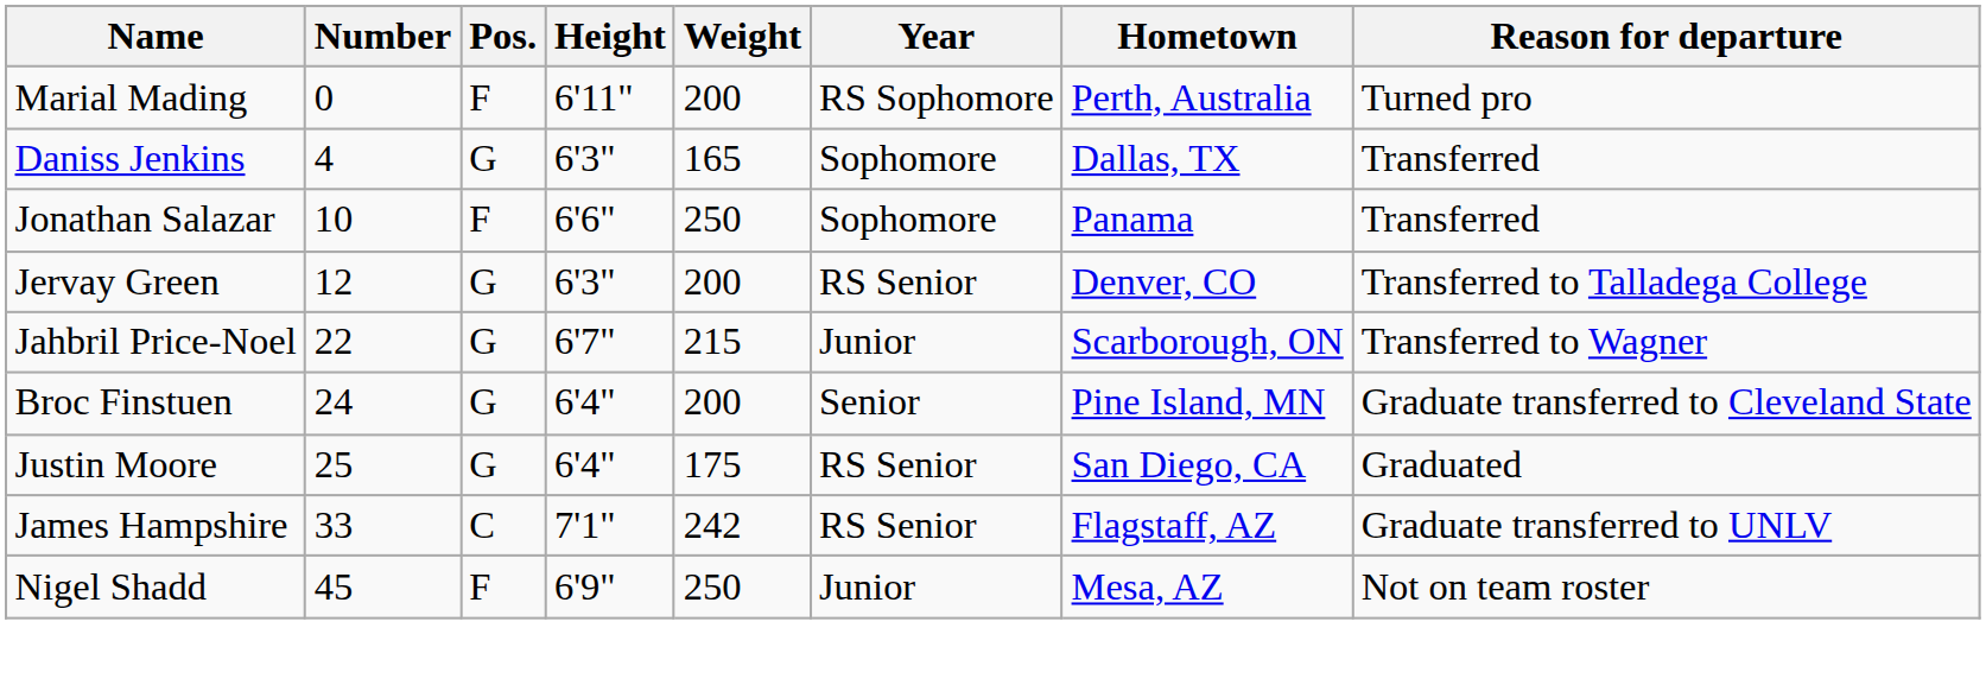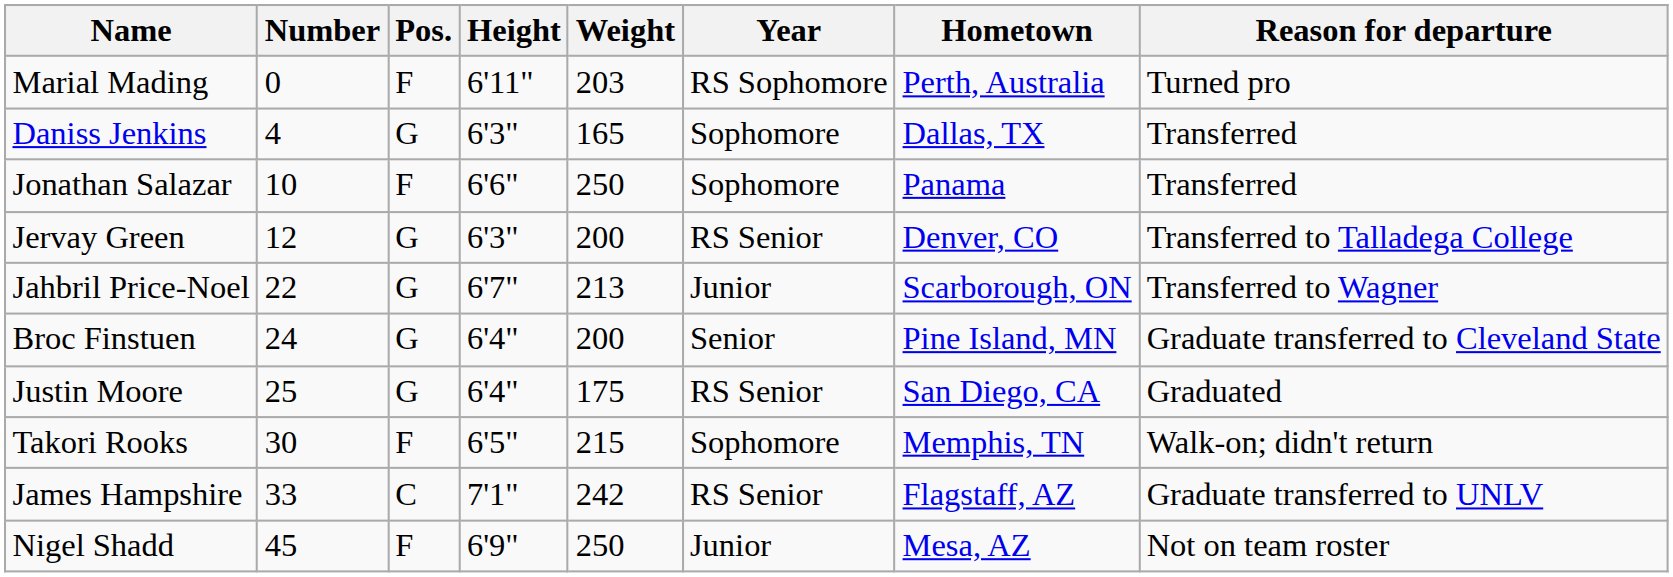Marial Mading | Weight: 200 -> 203
Jahbril Price-Noel | Weight: 215 -> 213
+ row: Takori Rooks | 30 | F | 6'5" | 215 | Sophomore | Memphis, TN | Walk-on; didn't return
